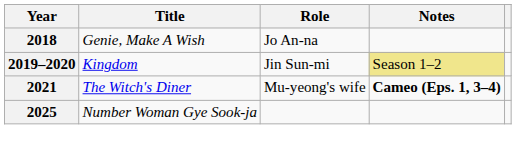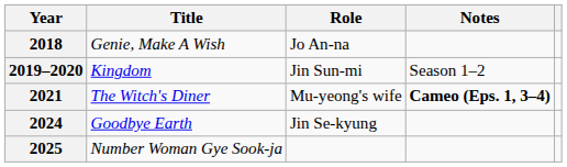2019–2020 | Notes: khaki background -> no background
+ row: 2024 | Goodbye Earth | Jin Se-kyung
